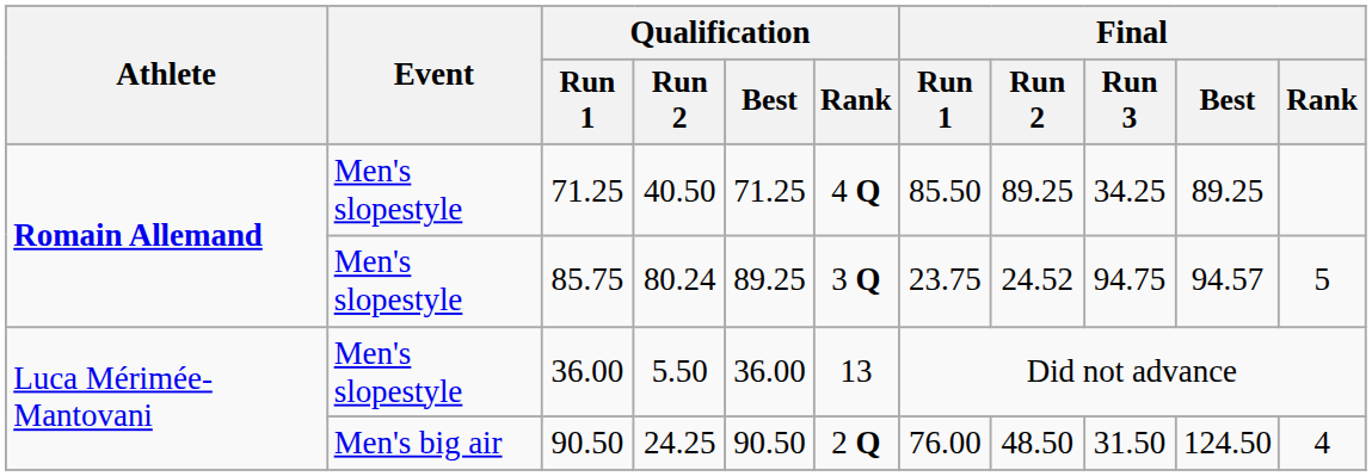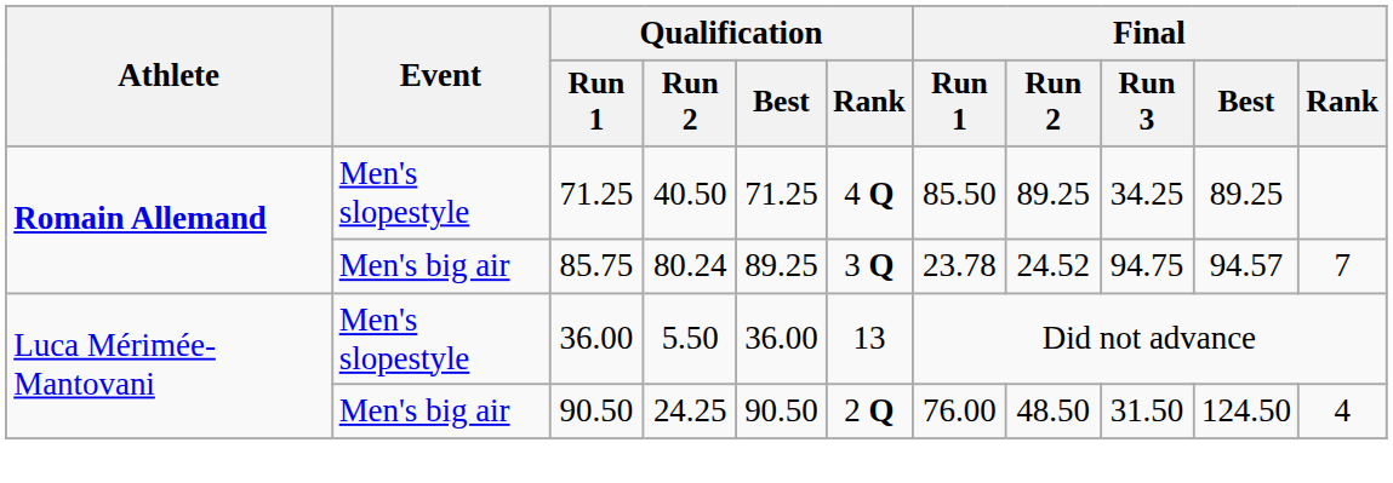85.75 | Event: Men's slopestyle -> Men's big air
85.75 | Final / Run 1: 23.75 -> 23.78
85.75 | Final / Rank: 5 -> 7
